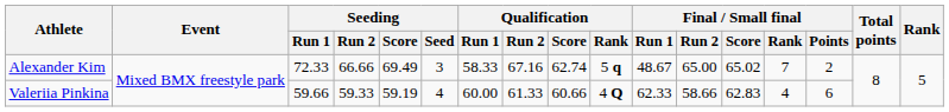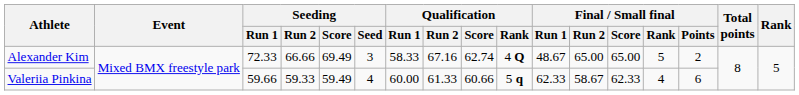Alexander Kim | Qualification / Rank: 5 q -> 4 Q
Alexander Kim | Final / Small final / Score: 65.02 -> 65.00
Alexander Kim | Final / Small final / Rank: 7 -> 5
Valeriia Pinkina | Seeding / Score: 59.19 -> 59.49
Valeriia Pinkina | Qualification / Rank: 4 Q -> 5 q
Valeriia Pinkina | Final / Small final / Run 2: 58.66 -> 58.67
Valeriia Pinkina | Final / Small final / Score: 62.83 -> 62.33
